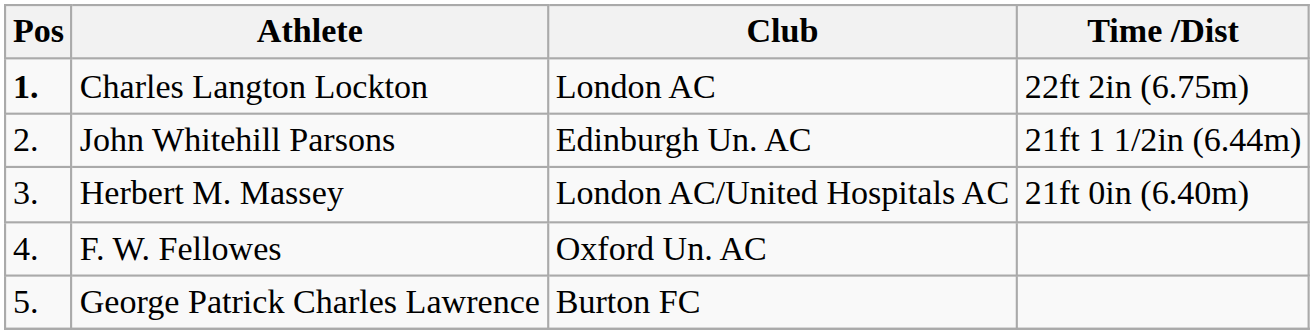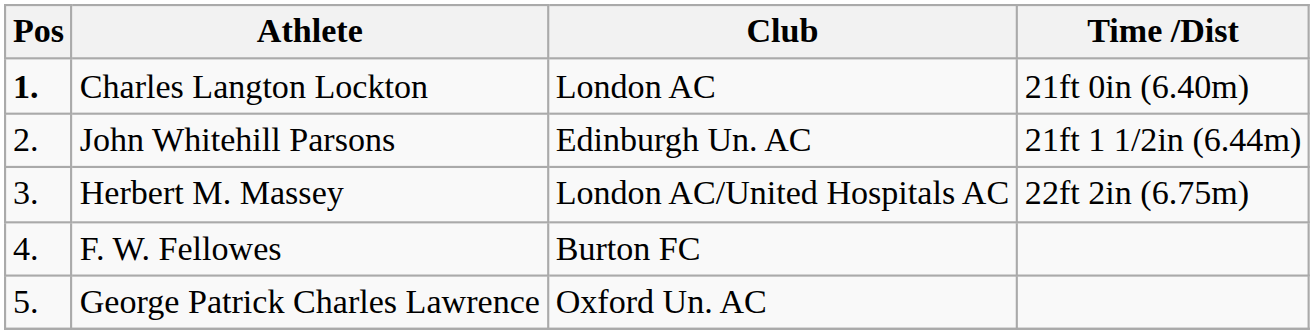Charles Langton Lockton | Time /Dist: 22ft 2in (6.75m) -> 21ft 0in (6.40m)
Herbert M. Massey | Time /Dist: 21ft 0in (6.40m) -> 22ft 2in (6.75m)
F. W. Fellowes | Club: Oxford Un. AC -> Burton FC
George Patrick Charles Lawrence | Club: Burton FC -> Oxford Un. AC
